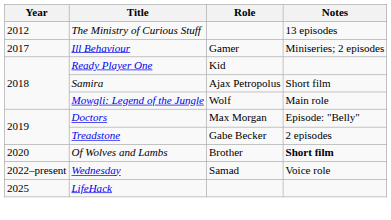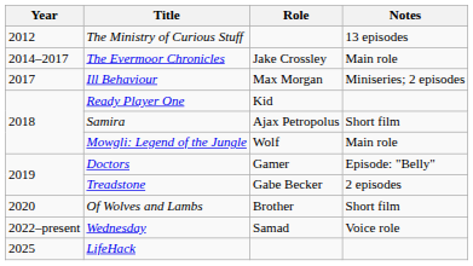+ row: 2014–2017 | The Evermoor Chronicles | Jake Crossley | Main role
Ill Behaviour | Role: Gamer -> Max Morgan
Doctors | Role: Max Morgan -> Gamer
Of Wolves and Lambs | Notes: bold -> normal
